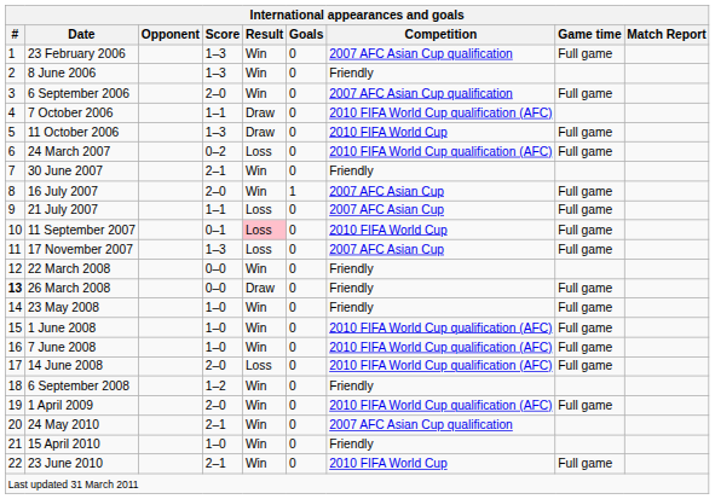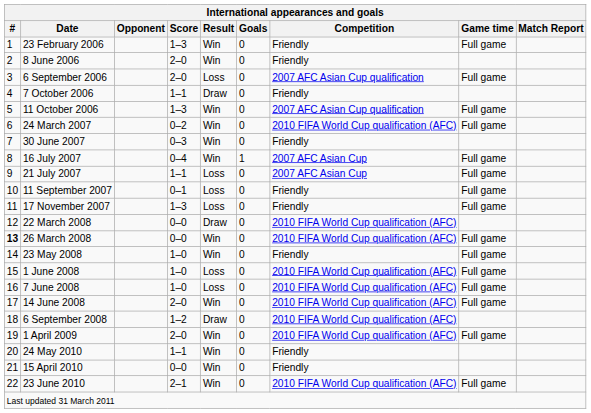23 February 2006 | International appearances and goals / Competition: 2007 AFC Asian Cup qualification -> Friendly
8 June 2006 | International appearances and goals / Score: 1–3 -> 2–0
6 September 2006 | International appearances and goals / Result: Win -> Loss
7 October 2006 | International appearances and goals / Competition: 2010 FIFA World Cup qualification (AFC) -> Friendly
11 October 2006 | International appearances and goals / Result: Draw -> Win
11 October 2006 | International appearances and goals / Competition: 2010 FIFA World Cup -> 2007 AFC Asian Cup qualification
24 March 2007 | International appearances and goals / Result: Loss -> Win
30 June 2007 | International appearances and goals / Score: 2–1 -> 0–3
16 July 2007 | International appearances and goals / Score: 2–0 -> 0–4
11 September 2007 | International appearances and goals / Result: pink background -> no background
11 September 2007 | International appearances and goals / Competition: 2010 FIFA World Cup -> Friendly
17 November 2007 | International appearances and goals / Competition: 2007 AFC Asian Cup -> Friendly
22 March 2008 | International appearances and goals / Result: Win -> Draw
22 March 2008 | International appearances and goals / Competition: Friendly -> 2010 FIFA World Cup qualification (AFC)
26 March 2008 | International appearances and goals / Result: Draw -> Win
26 March 2008 | International appearances and goals / Competition: Friendly -> 2010 FIFA World Cup qualification (AFC)
1 June 2008 | International appearances and goals / Result: Win -> Loss
7 June 2008 | International appearances and goals / Result: Win -> Loss
14 June 2008 | International appearances and goals / Result: Loss -> Win
6 September 2008 | International appearances and goals / Result: Win -> Draw
6 September 2008 | International appearances and goals / Competition: Friendly -> 2010 FIFA World Cup qualification (AFC)
24 May 2010 | International appearances and goals / Score: 2–1 -> 1–1
24 May 2010 | International appearances and goals / Competition: 2007 AFC Asian Cup qualification -> Friendly
15 April 2010 | International appearances and goals / Score: 1–0 -> 0–0
23 June 2010 | International appearances and goals / Competition: 2010 FIFA World Cup -> 2010 FIFA World Cup qualification (AFC)
